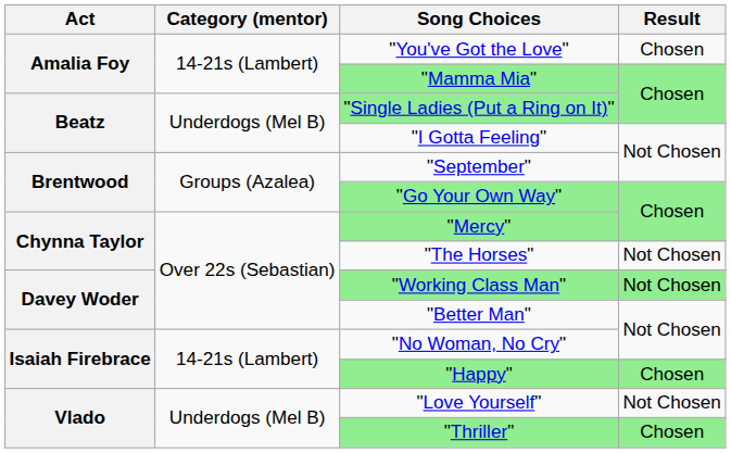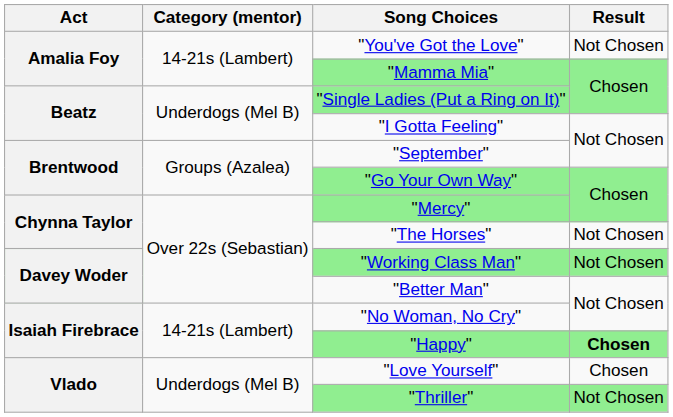"You've Got the Love" | Result: Chosen -> Not Chosen
"Happy" | Result: normal -> bold
"Love Yourself" | Result: Not Chosen -> Chosen
"Thriller" | Result: Chosen -> Not Chosen
